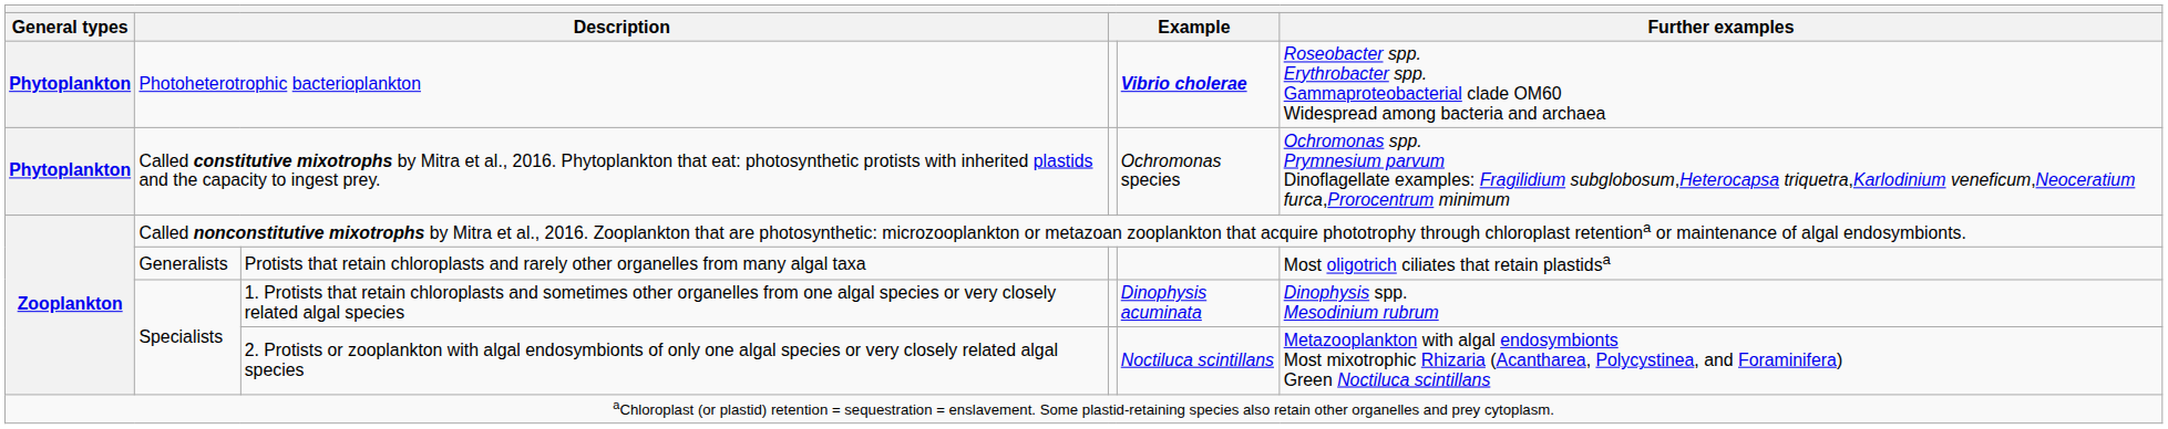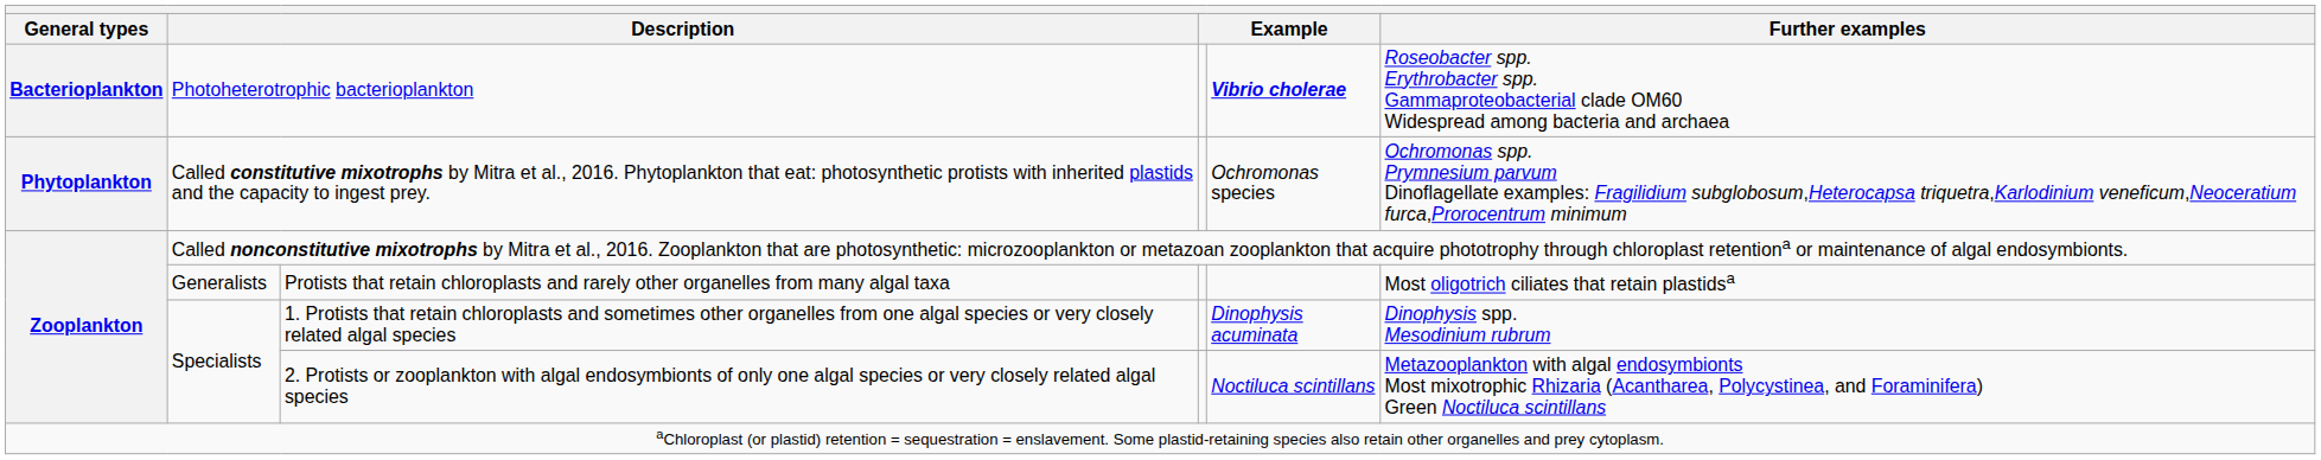Photoheterotrophic bacterioplankton | General types: Phytoplankton -> Bacterioplankton
